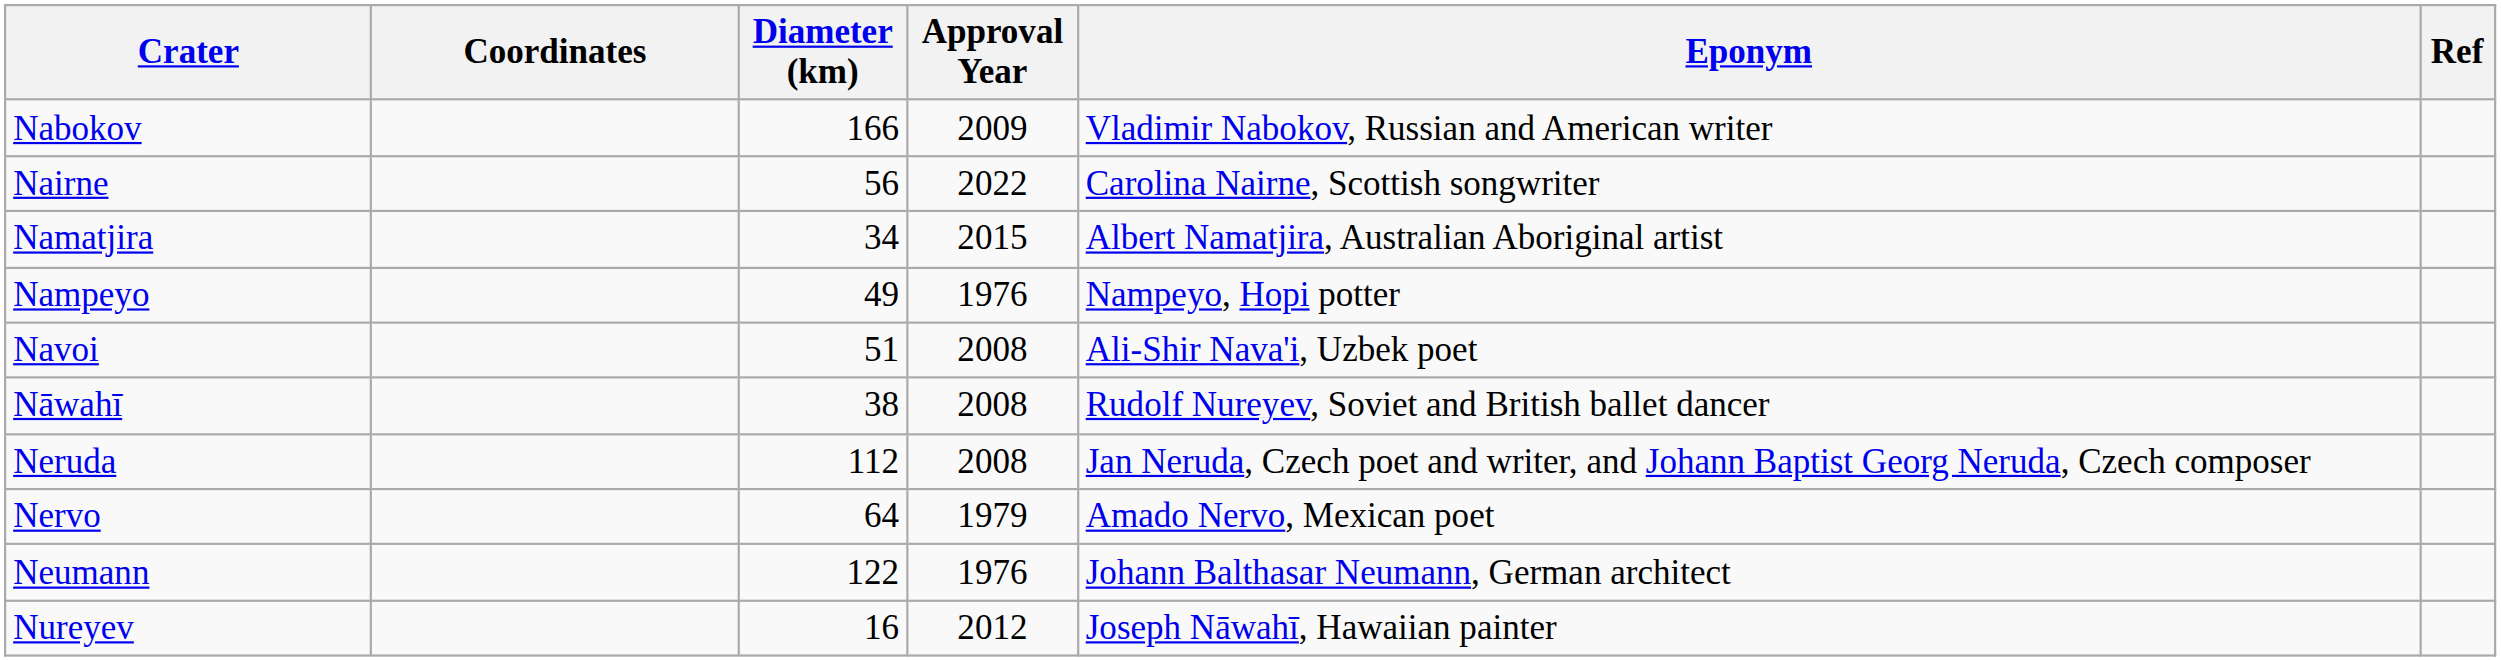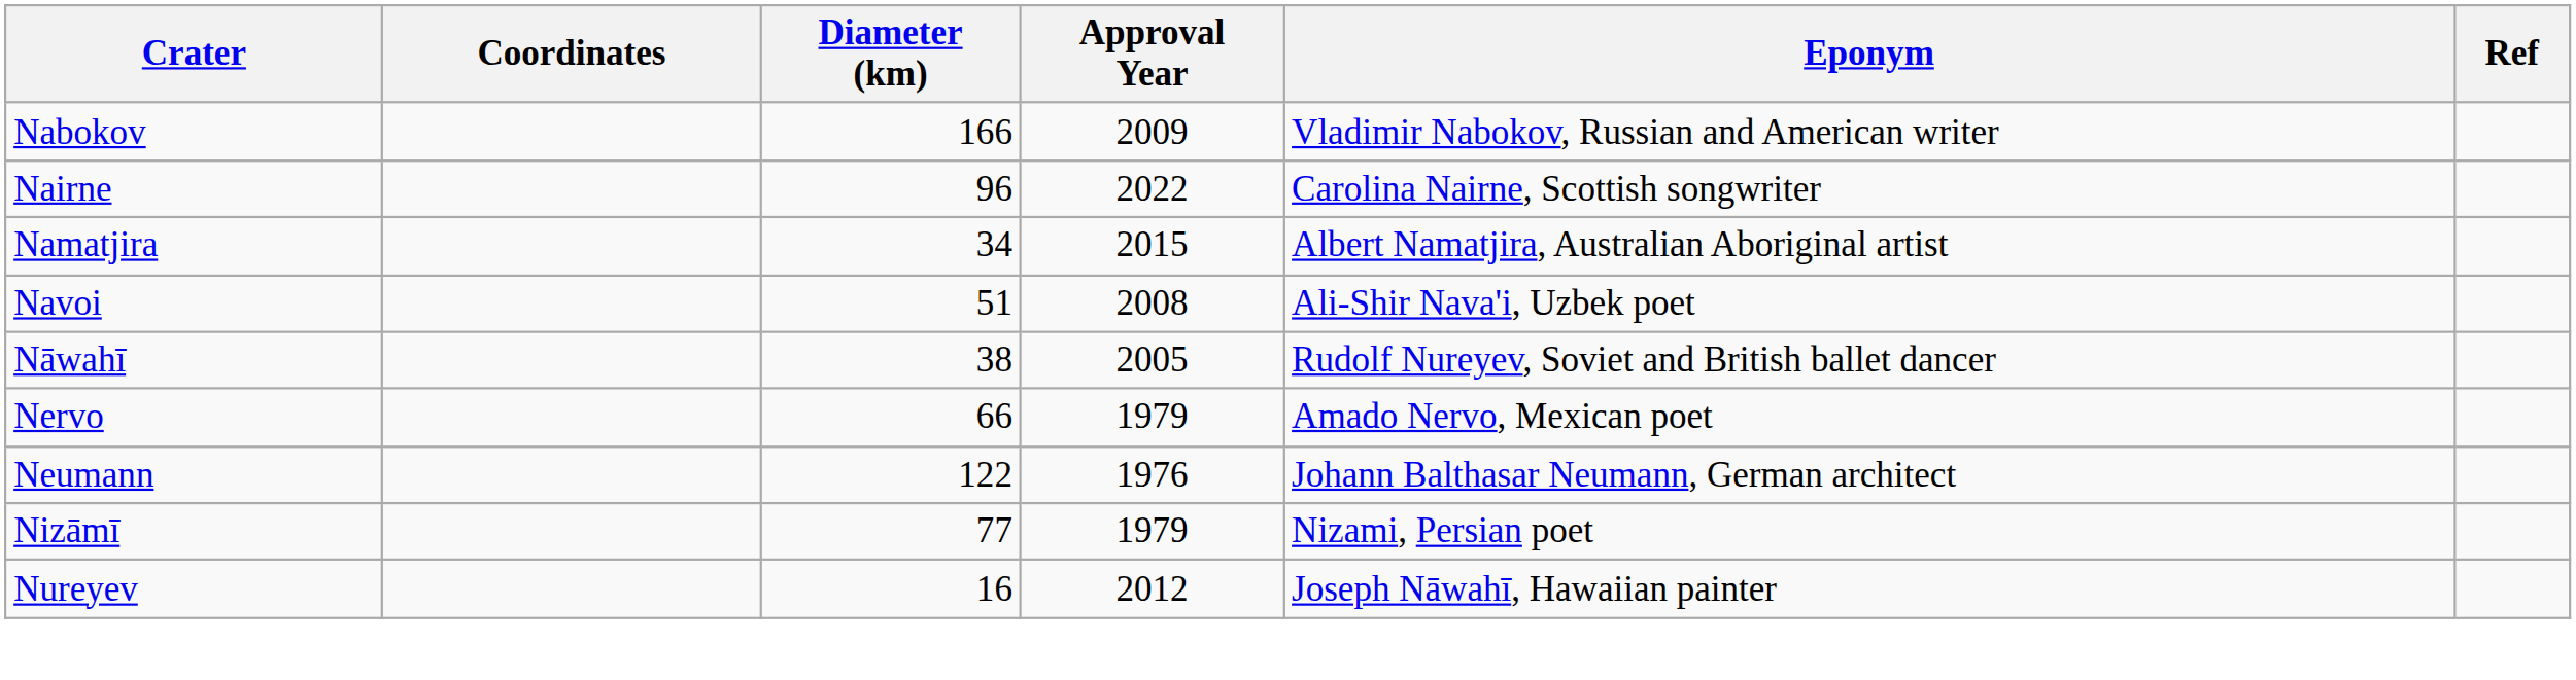Nairne | Diameter (km): 56 -> 96
- row: Nampeyo | 49 | 1976 | Nampeyo, Hopi potter
Nāwahī | Approval Year: 2008 -> 2005
- row: Neruda | 112 | 2008 | Jan Neruda, Czech poet and writer, and Johann Baptist Georg Neruda, Czech composer
Nervo | Diameter (km): 64 -> 66
+ row: Nizāmī | 77 | 1979 | Nizami, Persian poet
